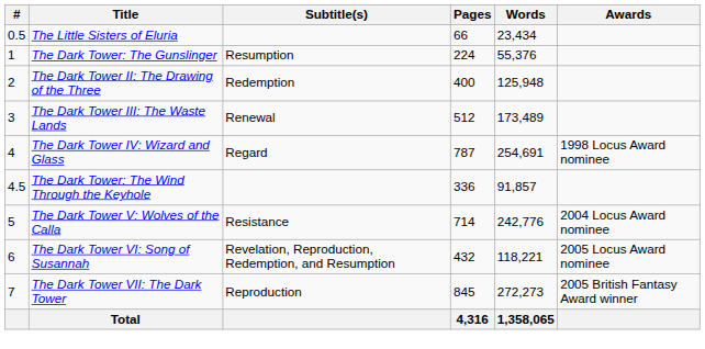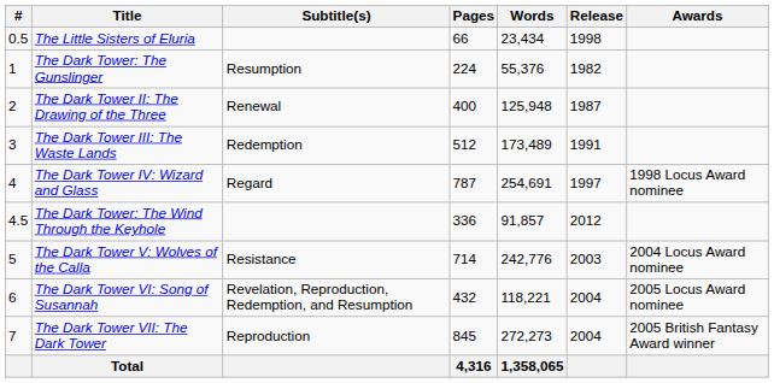+ column: Release | 1998 | 1982 | 1987 | 1991 | 1997 | 2012 | 2003 | 2004 | 2004
The Dark Tower II: The Drawing of the Three | Subtitle(s): Redemption -> Renewal
The Dark Tower III: The Waste Lands | Subtitle(s): Renewal -> Redemption
